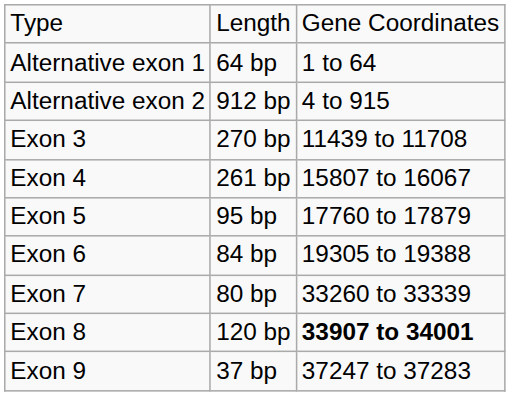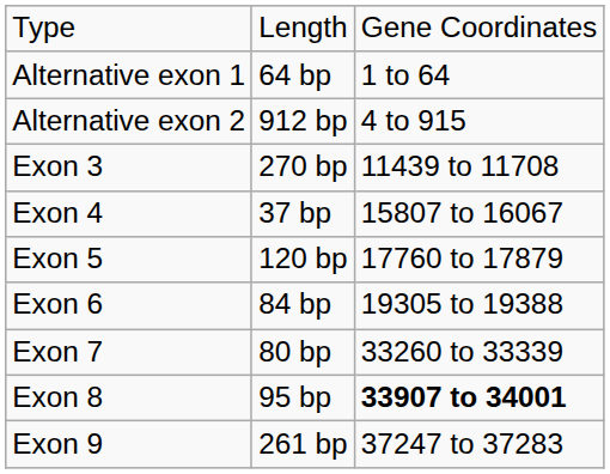Exon 4 | column 2: 261 bp -> 37 bp
Exon 5 | column 2: 95 bp -> 120 bp
Exon 8 | column 2: 120 bp -> 95 bp
Exon 9 | column 2: 37 bp -> 261 bp
